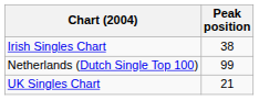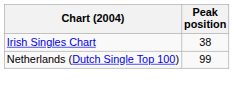- row: UK Singles Chart | 21
